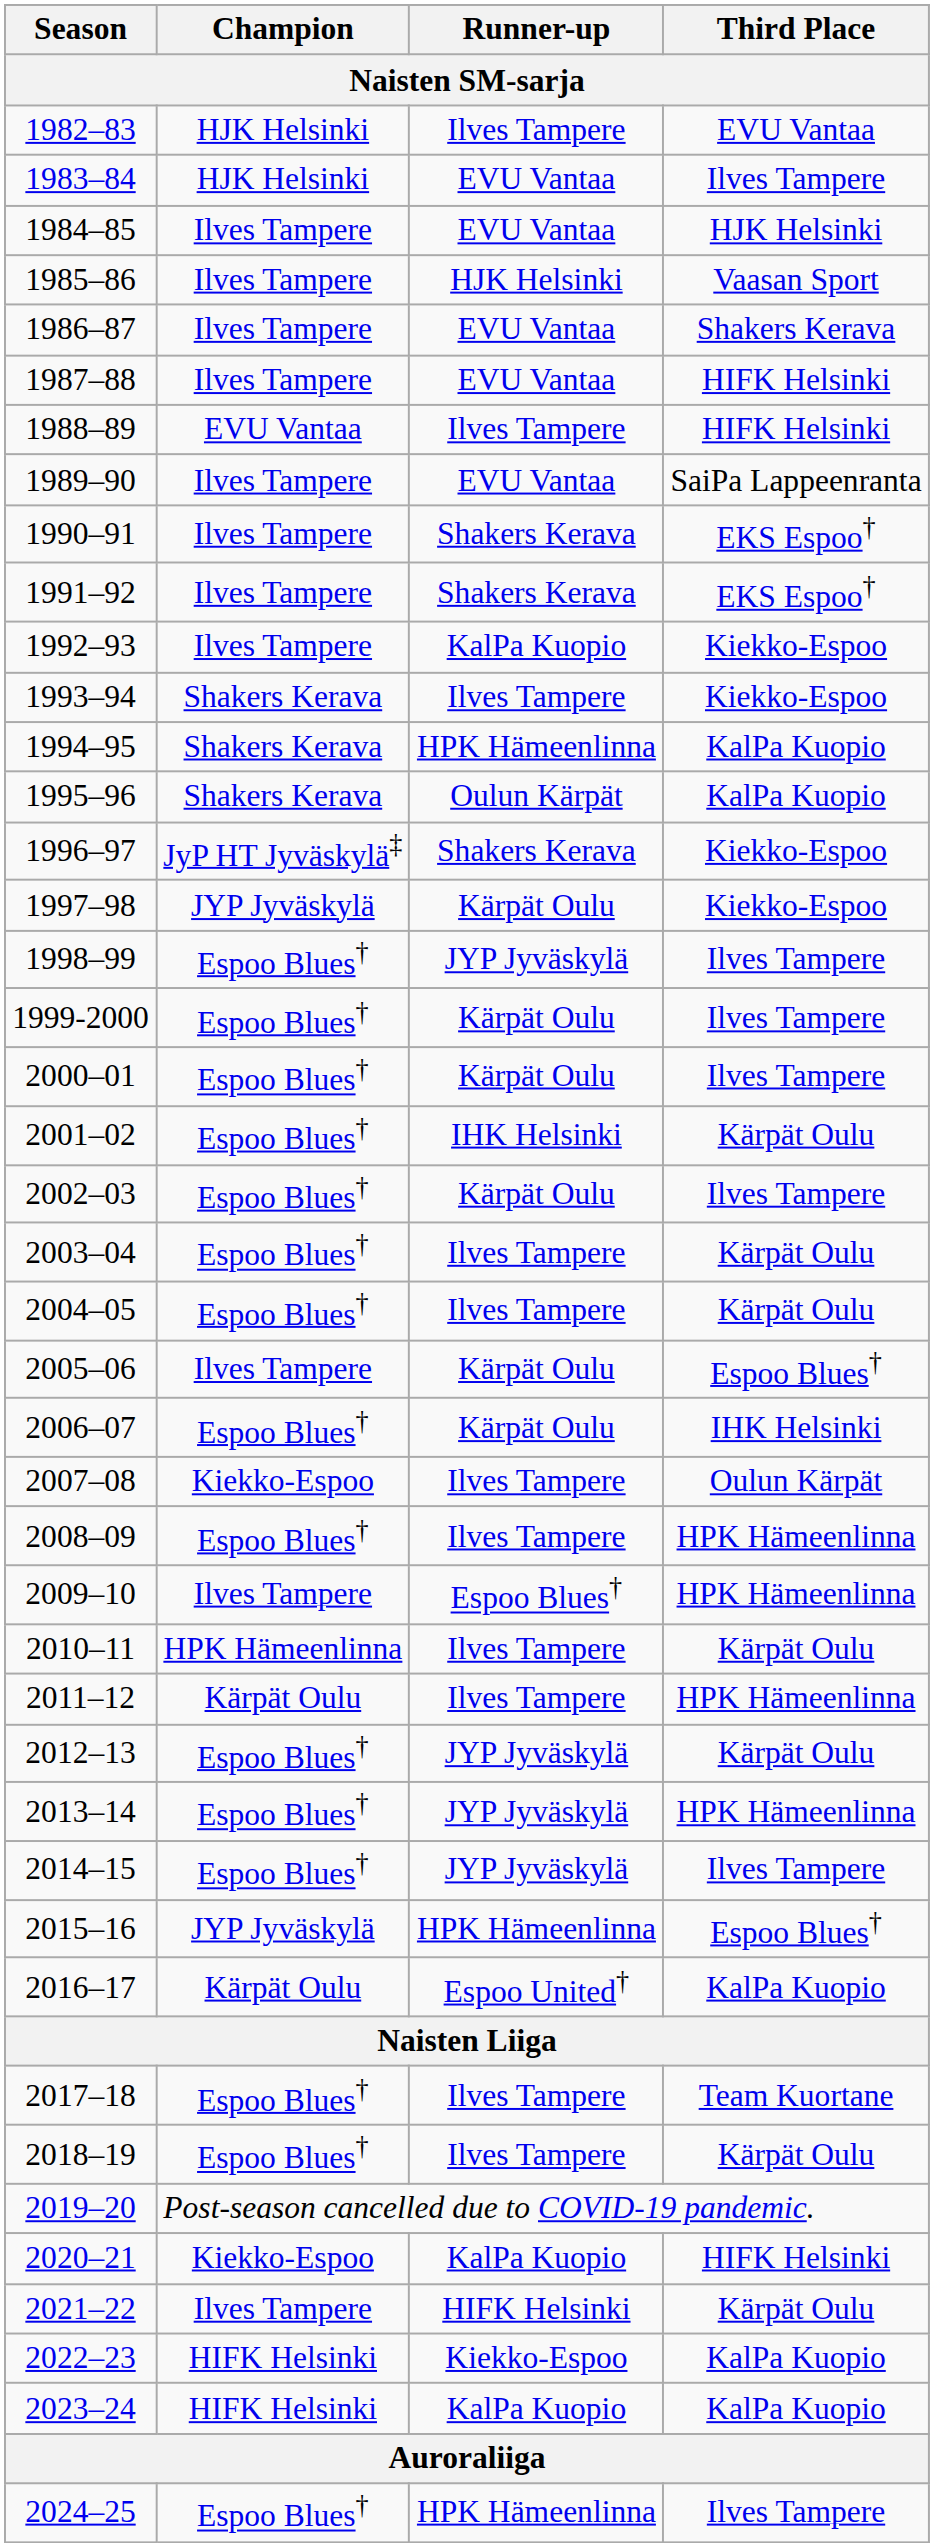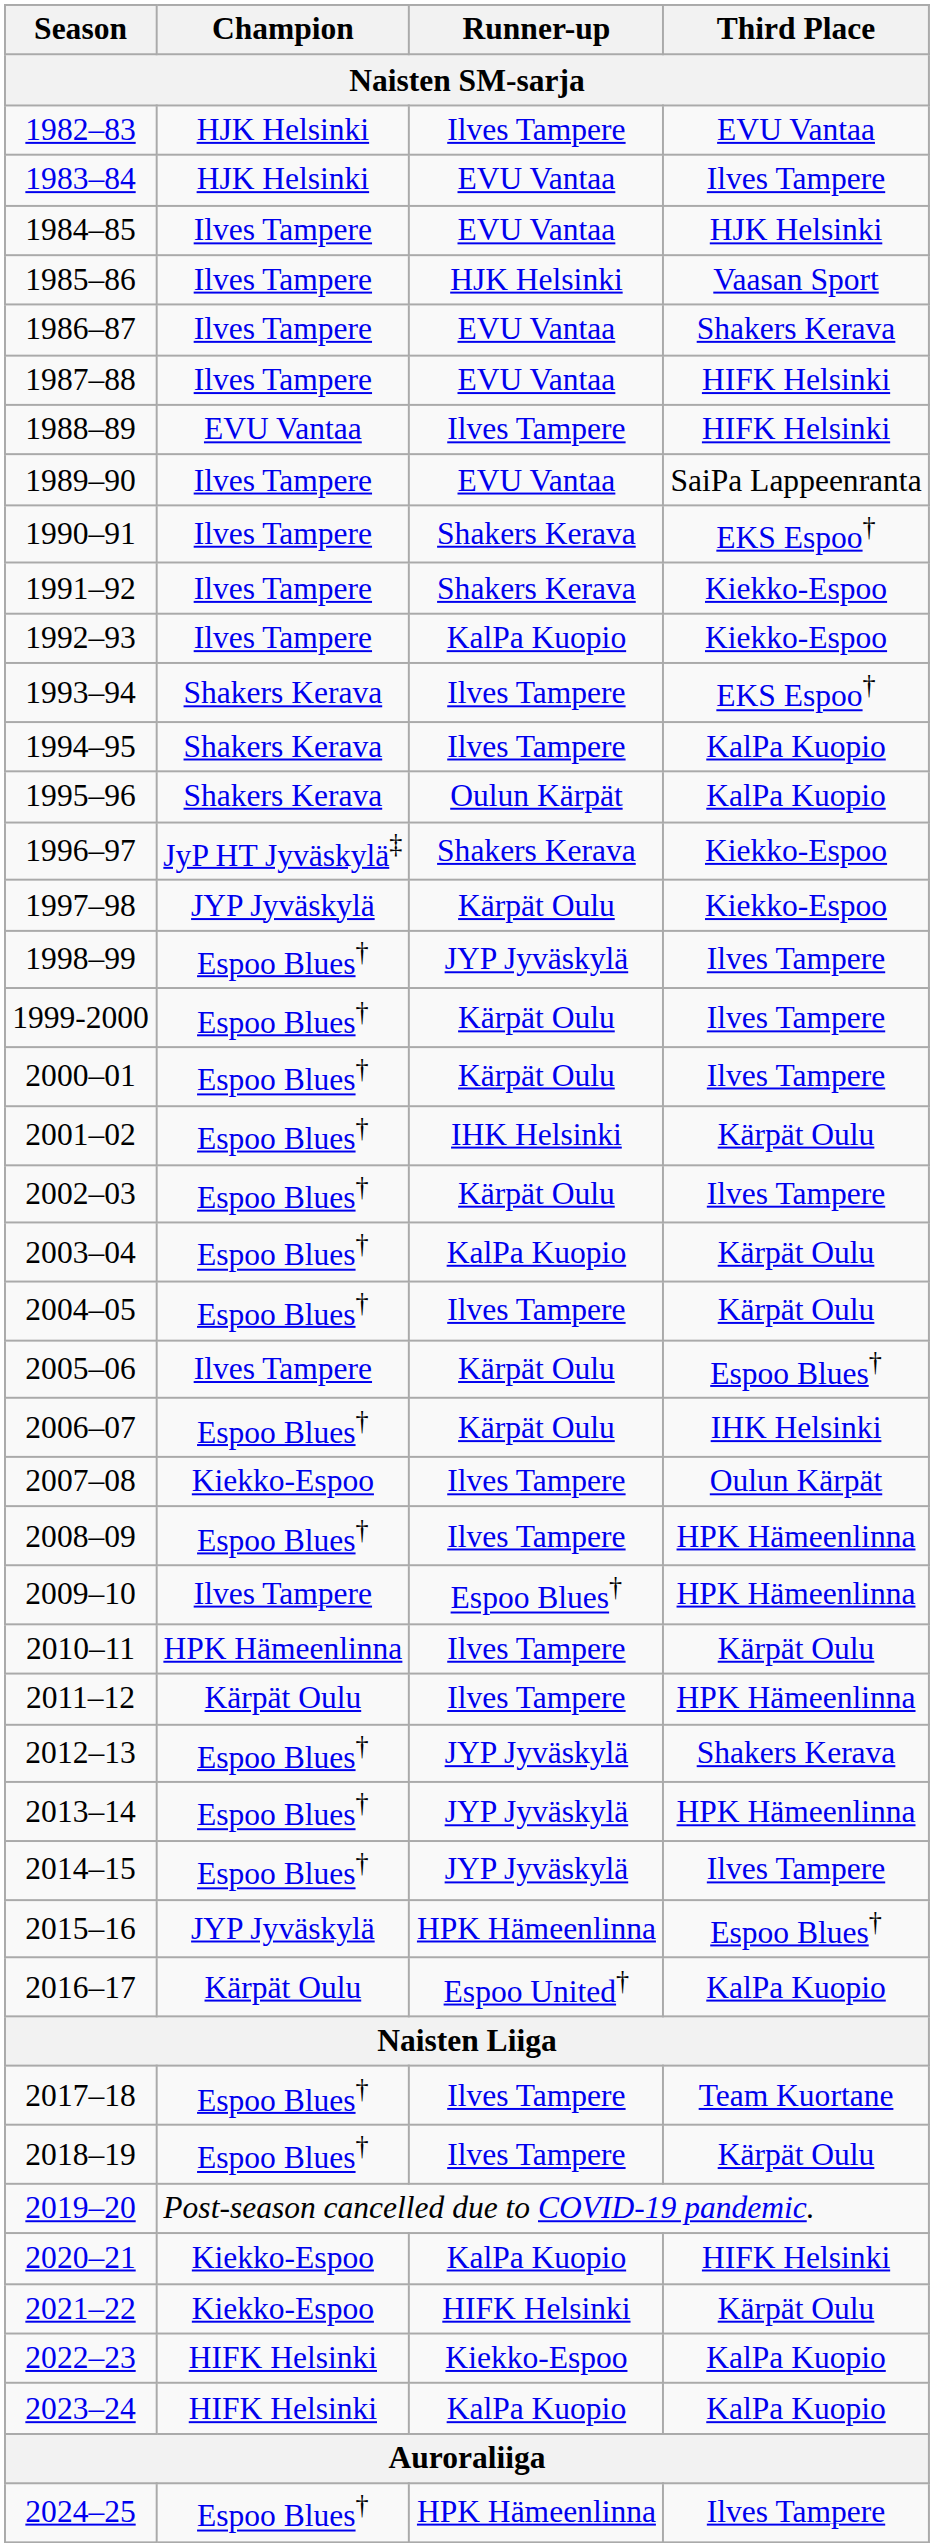1991–92 | Third Place: EKS Espoo† -> Kiekko-Espoo
1993–94 | Third Place: Kiekko-Espoo -> EKS Espoo†
1994–95 | Runner-up: HPK Hämeenlinna -> Ilves Tampere
2003–04 | Runner-up: Ilves Tampere -> KalPa Kuopio
2012–13 | Third Place: Kärpät Oulu -> Shakers Kerava
2021–22 | Champion: Ilves Tampere -> Kiekko-Espoo
